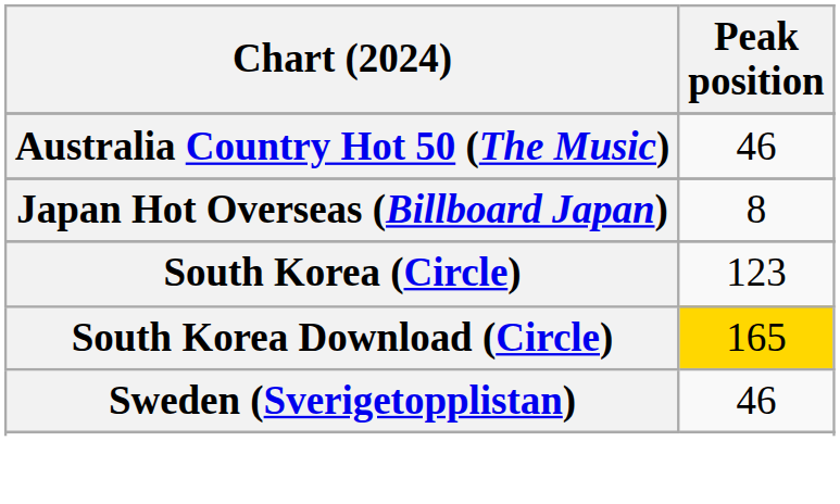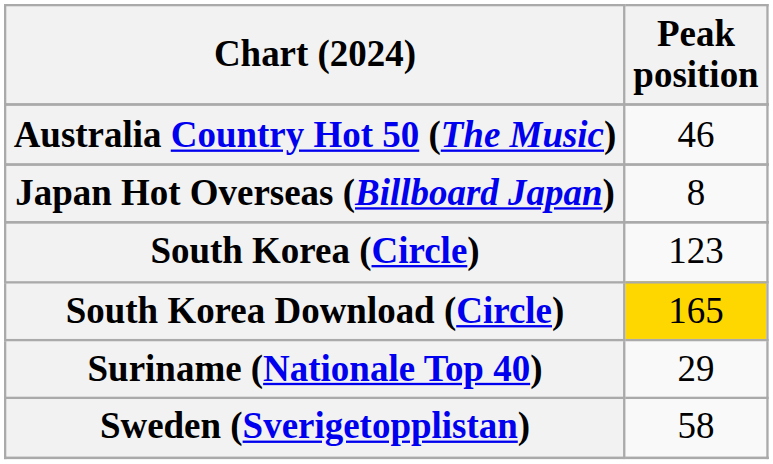+ row: Suriname (Nationale Top 40) | 29
Sweden (Sverigetopplistan) | Peak position: 46 -> 58
